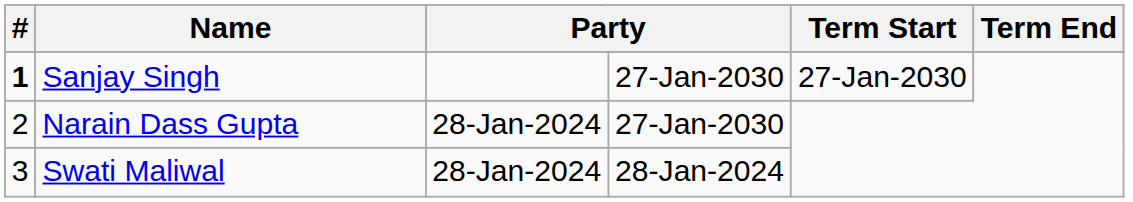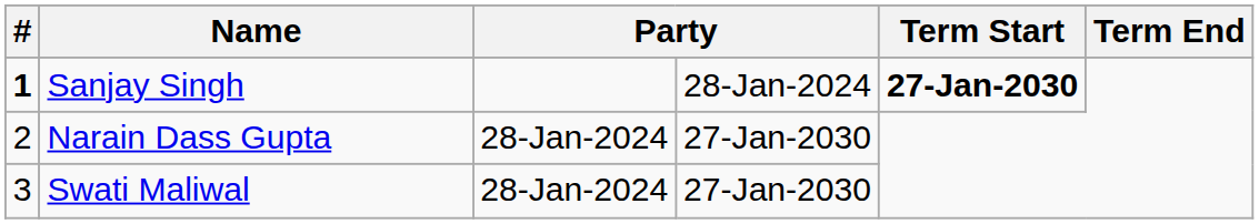Sanjay Singh | column 4: 27-Jan-2030 -> 28-Jan-2024
Sanjay Singh | Term Start: normal -> bold
Swati Maliwal | column 4: 28-Jan-2024 -> 27-Jan-2030
